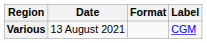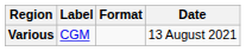columns swapped: Date <-> Label
